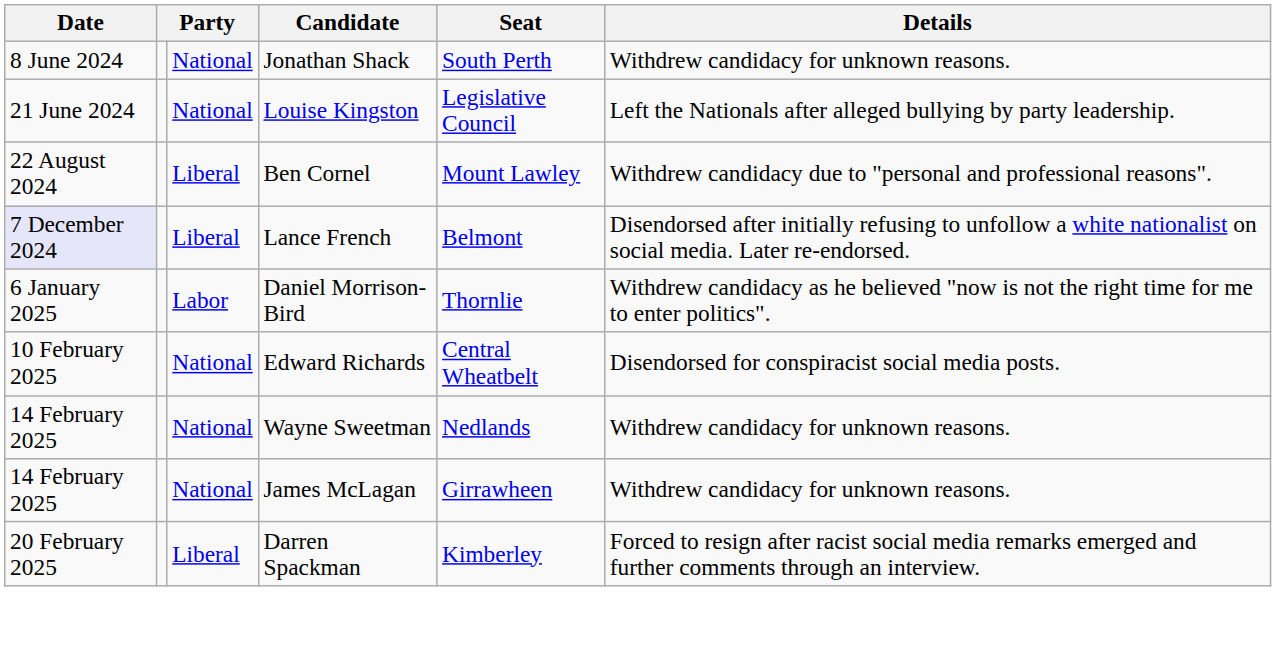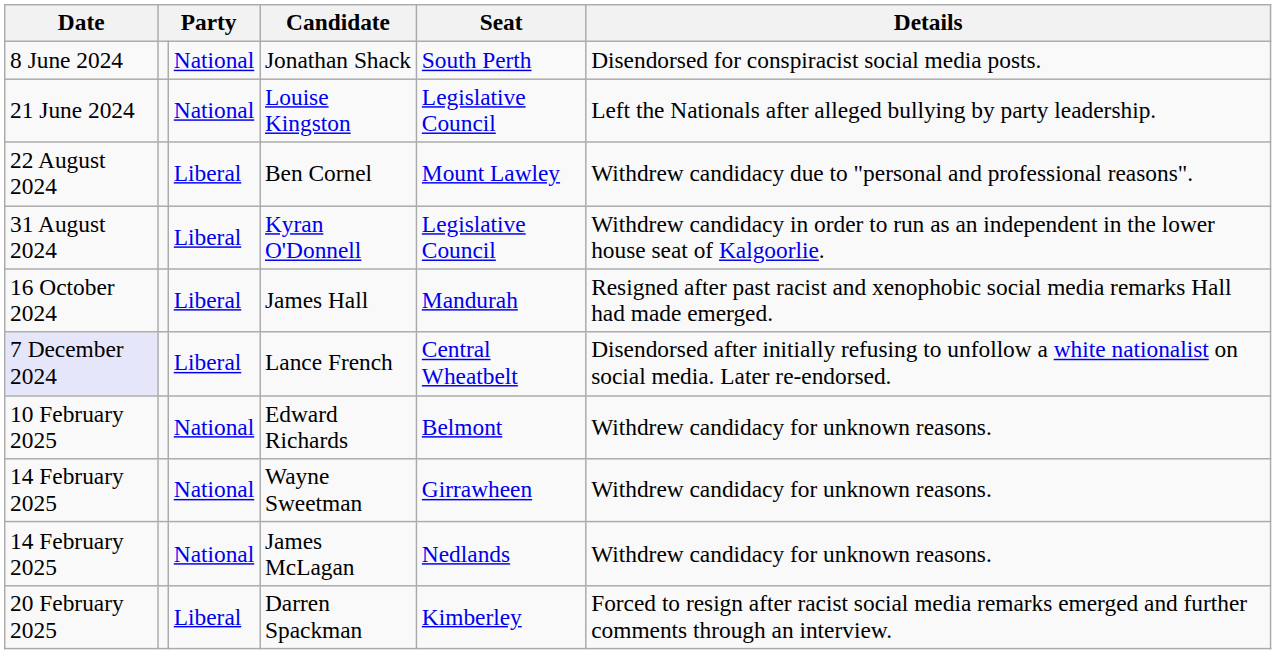Jonathan Shack | Details: Withdrew candidacy for unknown reasons. -> Disendorsed for conspiracist social media posts.
+ row: 31 August 2024 | Liberal | Kyran O'Donnell | Legislative Council | Withdrew candidacy in order to run as an independent in the lower house seat of Kalgoorlie.
+ row: 16 October 2024 | Liberal | James Hall | Mandurah | Resigned after past racist and xenophobic social media remarks Hall had made emerged.
Lance French | Seat: Belmont -> Central Wheatbelt
- row: 6 January 2025 | Labor | Daniel Morrison-Bird | Thornlie | Withdrew candidacy as he believed "now is not the right time for me to enter politics".
Edward Richards | Seat: Central Wheatbelt -> Belmont
Edward Richards | Details: Disendorsed for conspiracist social media posts. -> Withdrew candidacy for unknown reasons.
Wayne Sweetman | Seat: Nedlands -> Girrawheen
James McLagan | Seat: Girrawheen -> Nedlands
